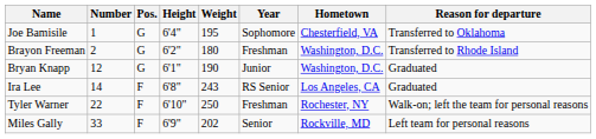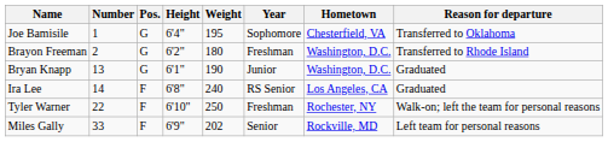Bryan Knapp | Number: 12 -> 13
Ira Lee | Weight: 243 -> 240
